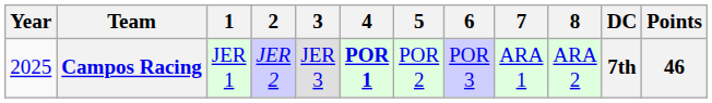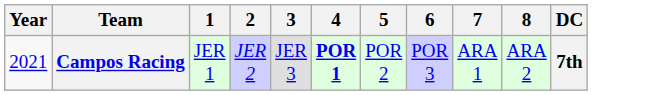- column: Points | 46
Campos Racing | Year: 2025 -> 2021
